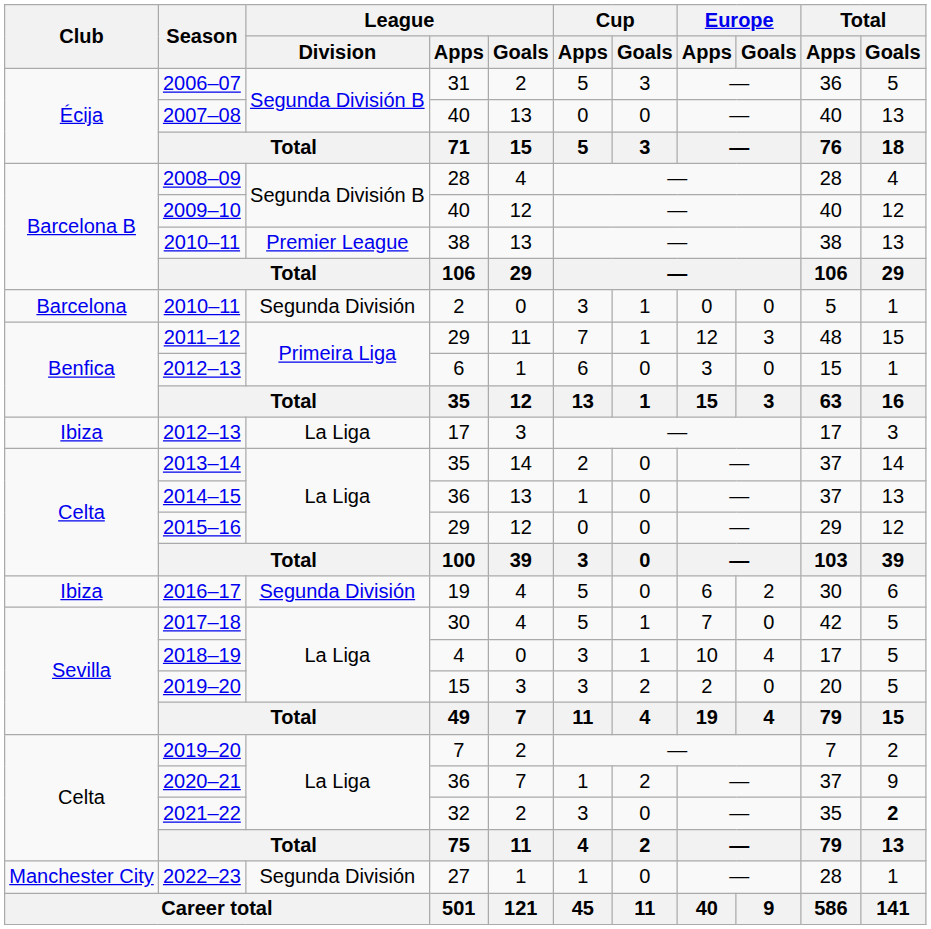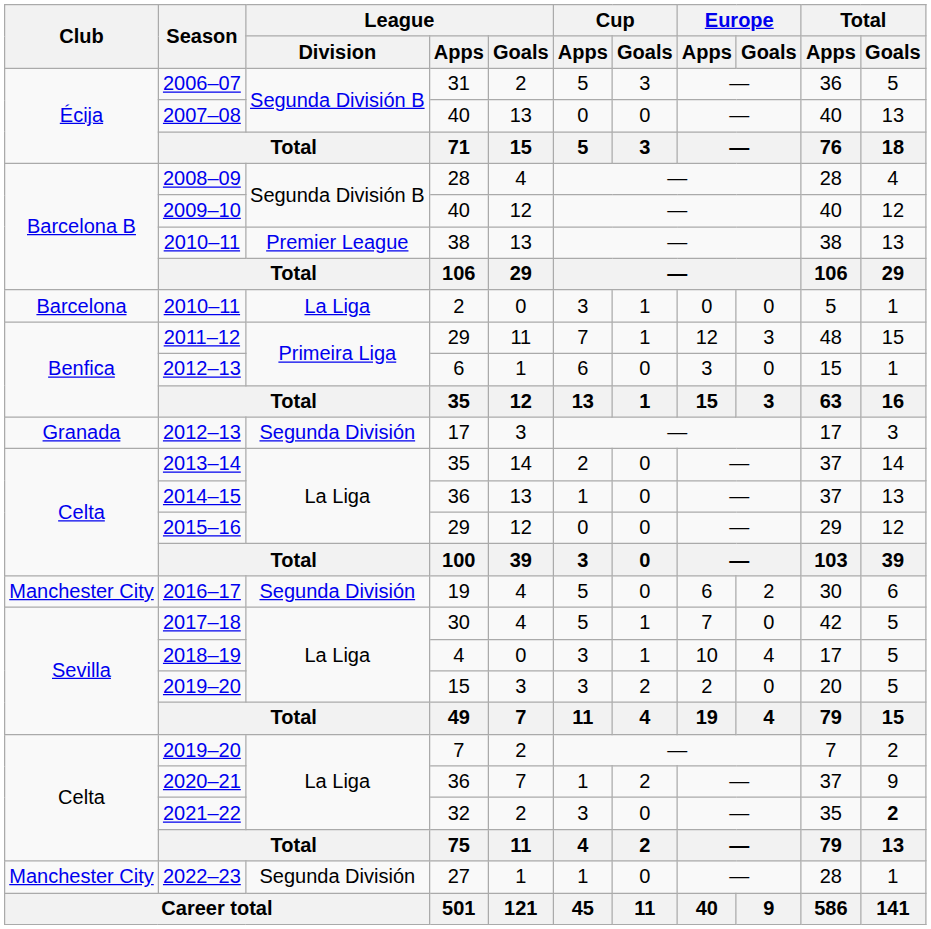2010–11 / 2 | League / Division: Segunda División -> La Liga
2012–13 / 17 | Club: Ibiza -> Granada
2012–13 / 17 | League / Division: La Liga -> Segunda División
2016–17 | Club: Ibiza -> Manchester City
